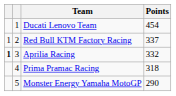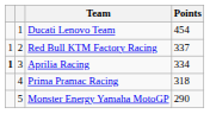Aprilia Racing | Points: 332 -> 334
